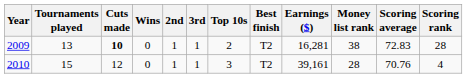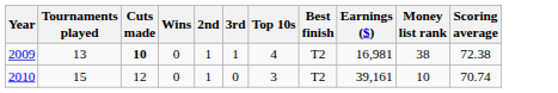- column: Scoring rank | 28 | 4
2009 | Top 10s: 2 -> 4
2009 | Earnings ($): 16,281 -> 16,981
2009 | Scoring average: 72.83 -> 72.38
2010 | 3rd: 1 -> 0
2010 | Money list rank: 28 -> 10
2010 | Scoring average: 70.76 -> 70.74
